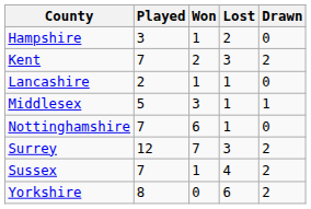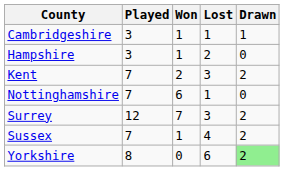+ row: Cambridgeshire | 3 | 1 | 1 | 1
- row: Lancashire | 2 | 1 | 1 | 0
- row: Middlesex | 5 | 3 | 1 | 1
Yorkshire | Drawn: no background -> lightgreen background
